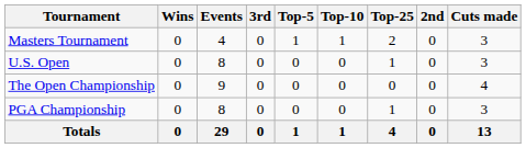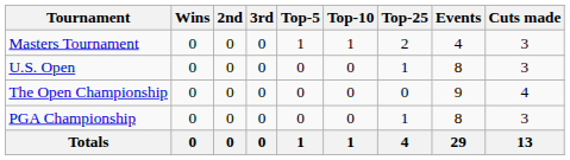columns swapped: 2nd <-> Events
